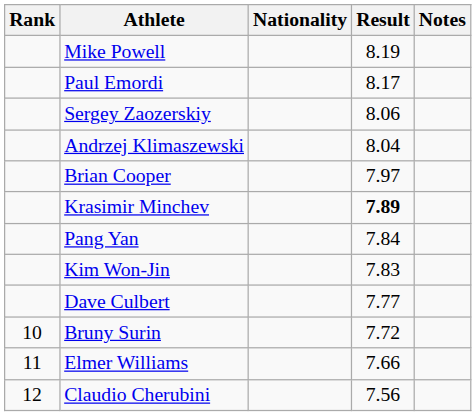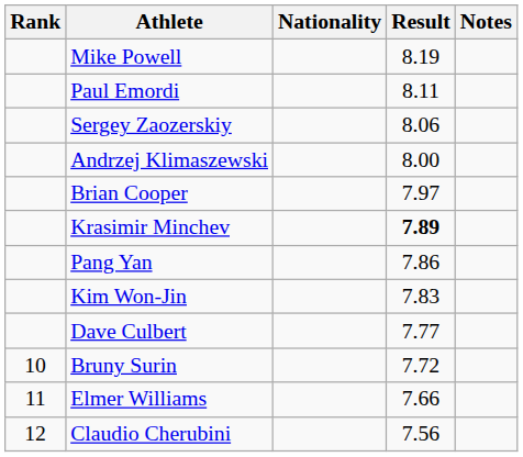Paul Emordi | Result: 8.17 -> 8.11
Andrzej Klimaszewski | Result: 8.04 -> 8.00
Pang Yan | Result: 7.84 -> 7.86
